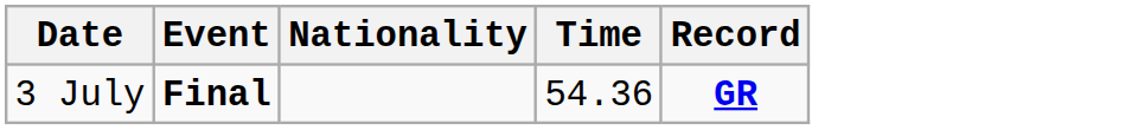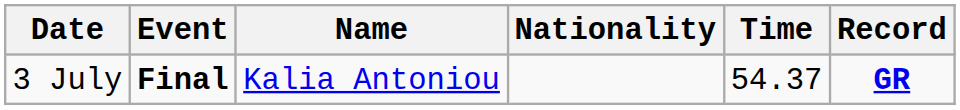+ column: Name | Kalia Antoniou
3 July | Time: 54.36 -> 54.37
